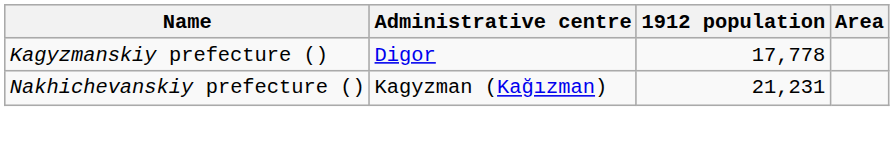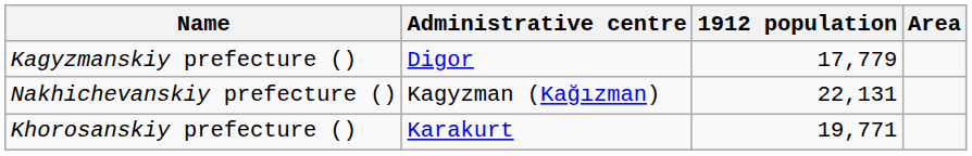Kagyzmanskiy prefecture () | 1912 population: 17,778 -> 17,779
Nakhichevanskiy prefecture () | 1912 population: 21,231 -> 22,131
+ row: Khorosanskiy prefecture () | Karakurt | 19,771
